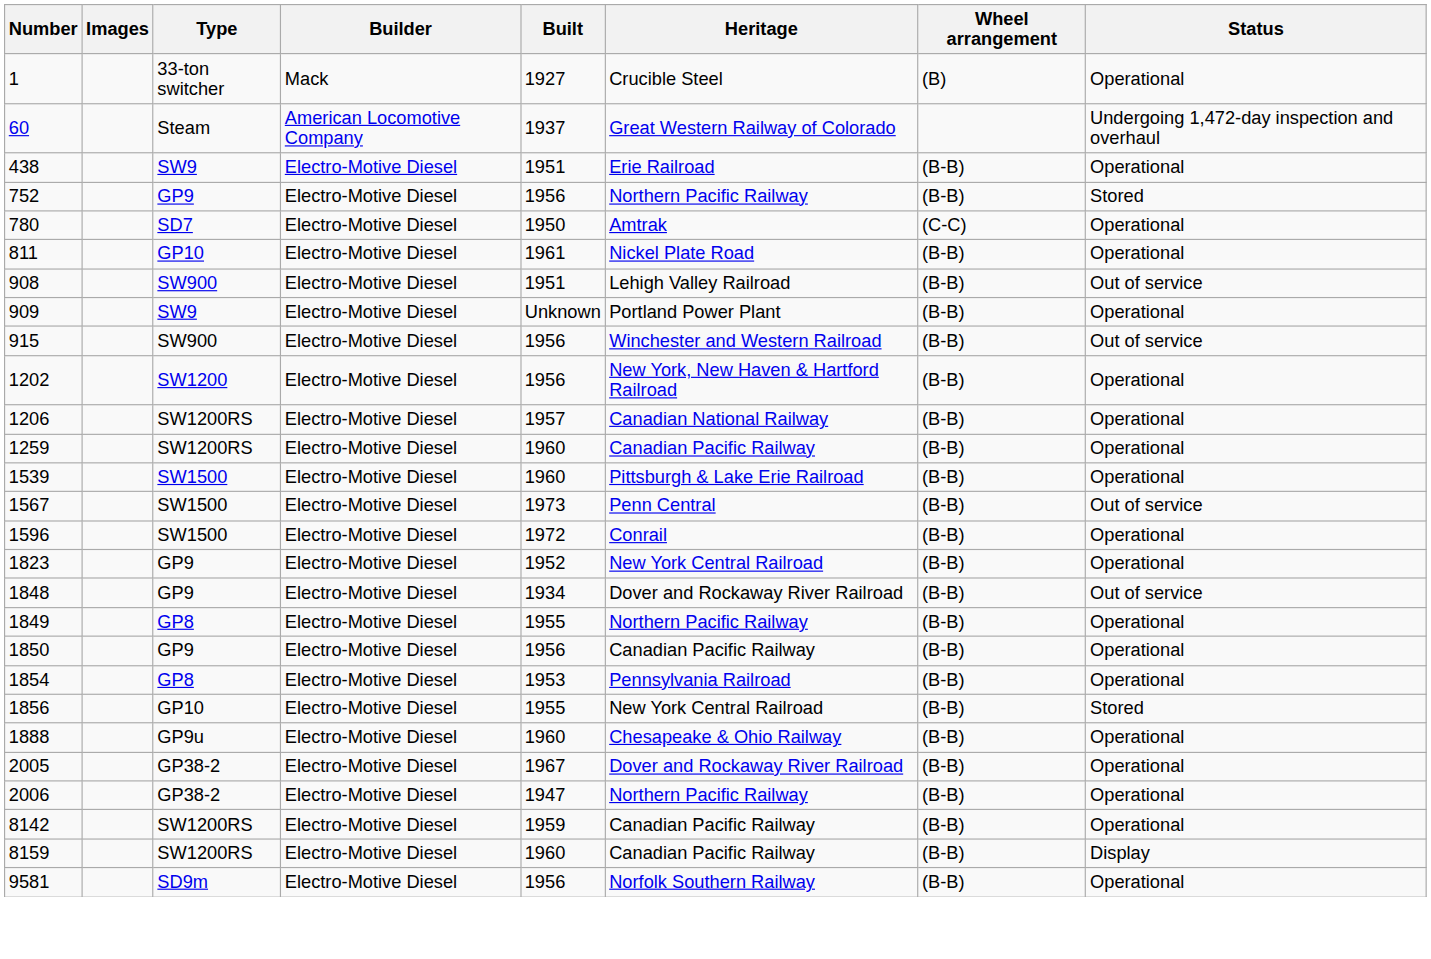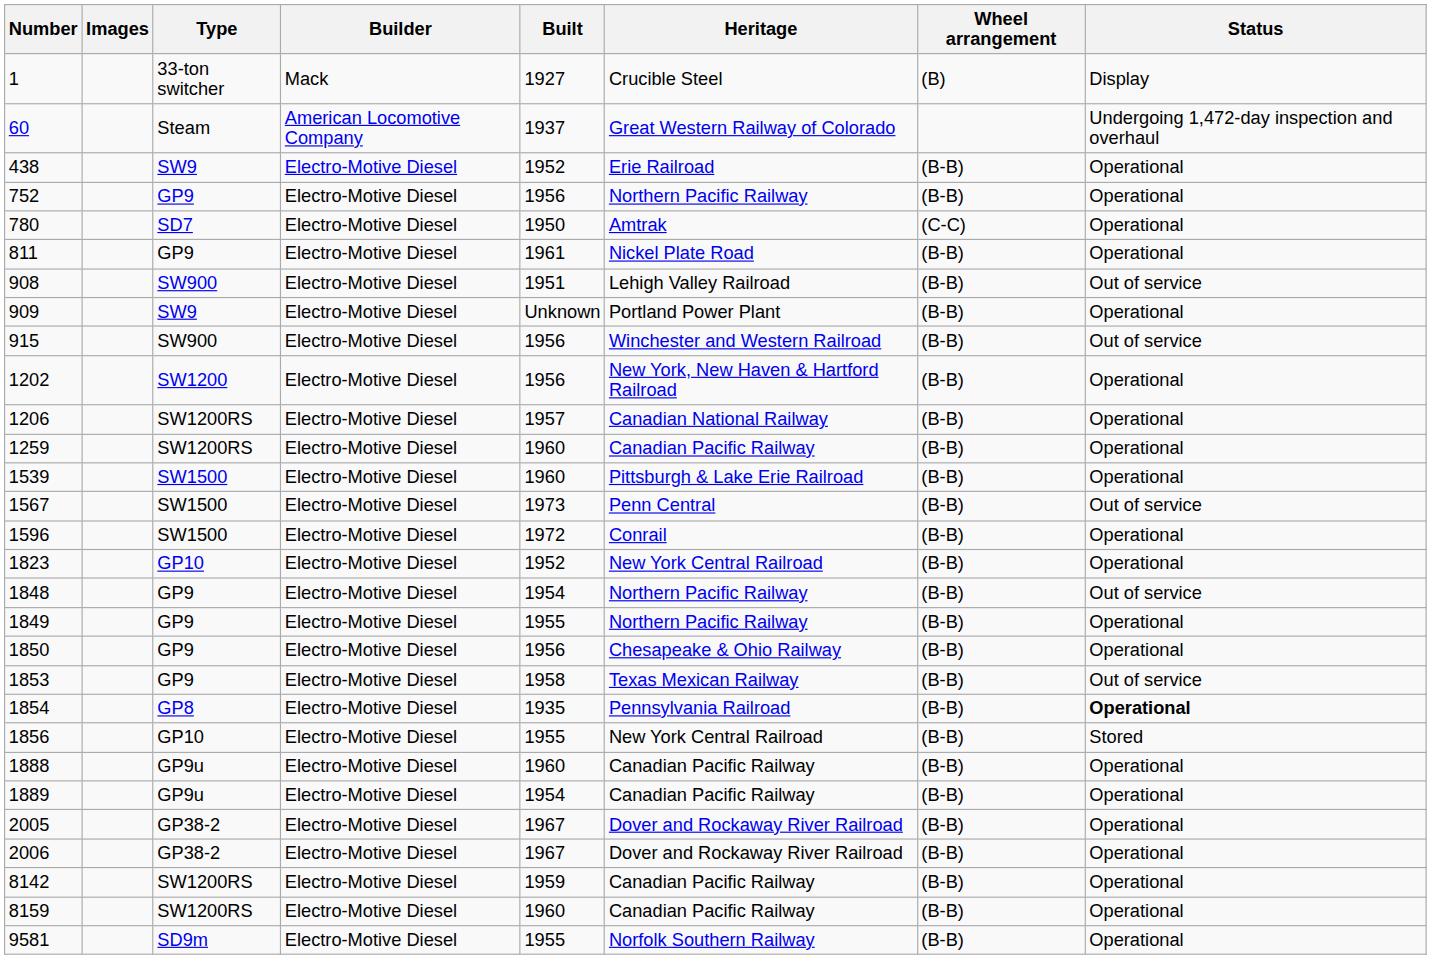1 | Status: Operational -> Display
438 | Built: 1951 -> 1952
752 | Status: Stored -> Operational
811 | Type: GP10 -> GP9
1823 | Type: GP9 -> GP10
1848 | Built: 1934 -> 1954
1848 | Heritage: Dover and Rockaway River Railroad -> Northern Pacific Railway
1849 | Type: GP8 -> GP9
1850 | Heritage: Canadian Pacific Railway -> Chesapeake & Ohio Railway
+ row: 1853 | GP9 | Electro-Motive Diesel | 1958 | Texas Mexican Railway | (B-B) | Out of service
1854 | Built: 1953 -> 1935
1854 | Status: normal -> bold
1888 | Heritage: Chesapeake & Ohio Railway -> Canadian Pacific Railway
+ row: 1889 | GP9u | Electro-Motive Diesel | 1954 | Canadian Pacific Railway | (B-B) | Operational
2006 | Built: 1947 -> 1967
2006 | Heritage: Northern Pacific Railway -> Dover and Rockaway River Railroad
8159 | Status: Display -> Operational
9581 | Built: 1956 -> 1955
